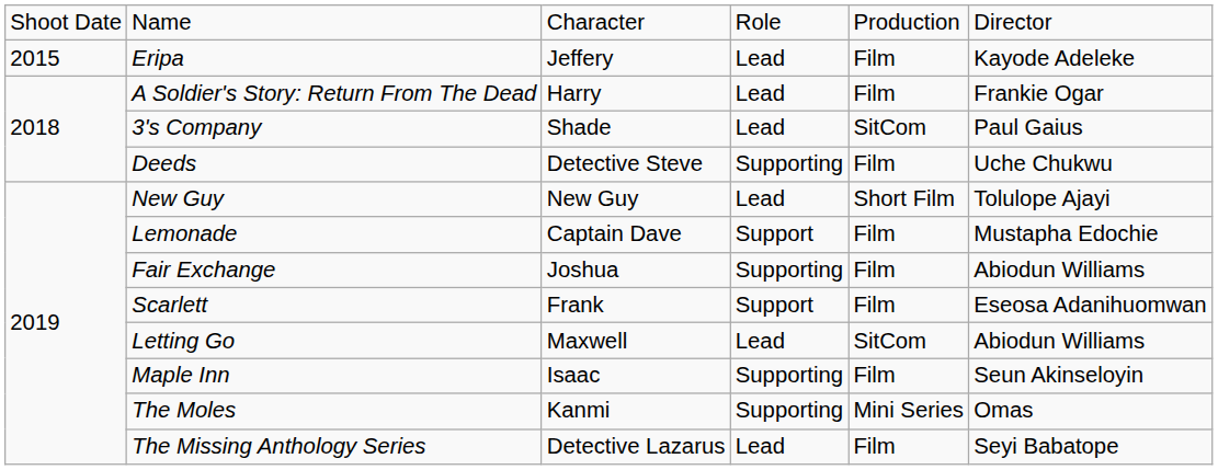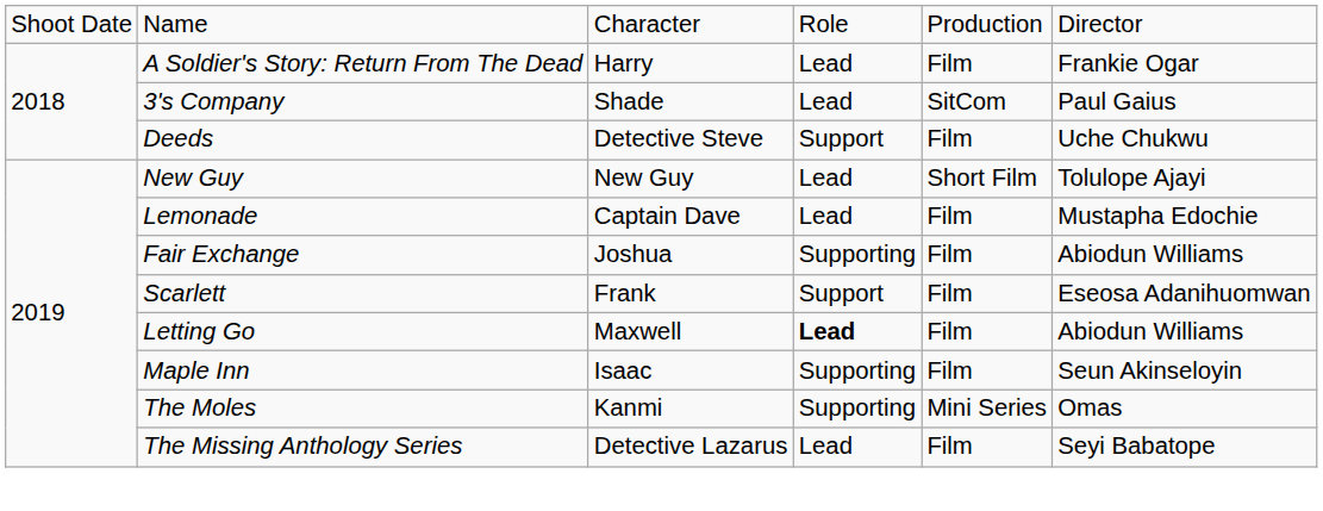- row: 2015 | Eripa | Jeffery | Lead | Film | Kayode Adeleke
Deeds | column 4: Supporting -> Support
Lemonade | column 4: Support -> Lead
Letting Go | column 4: normal -> bold
Letting Go | column 5: SitCom -> Film
